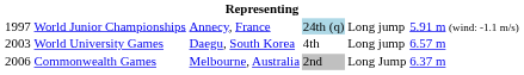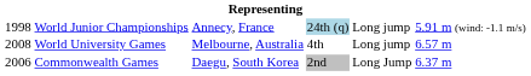World Junior Championships | column 1: 1997 -> 1998
World University Games | column 1: 2003 -> 2008
World University Games | column 3: Daegu, South Korea -> Melbourne, Australia
Commonwealth Games | column 3: Melbourne, Australia -> Daegu, South Korea
